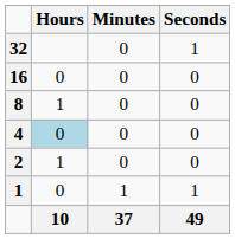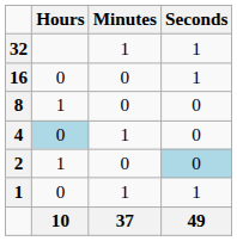32 | Minutes: 0 -> 1
16 | Seconds: 0 -> 1
4 | Minutes: 0 -> 1
2 | Seconds: no background -> lightblue background
